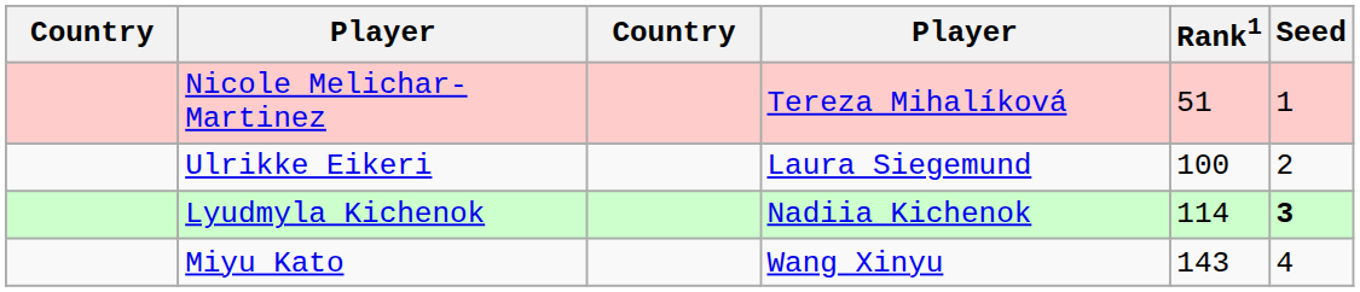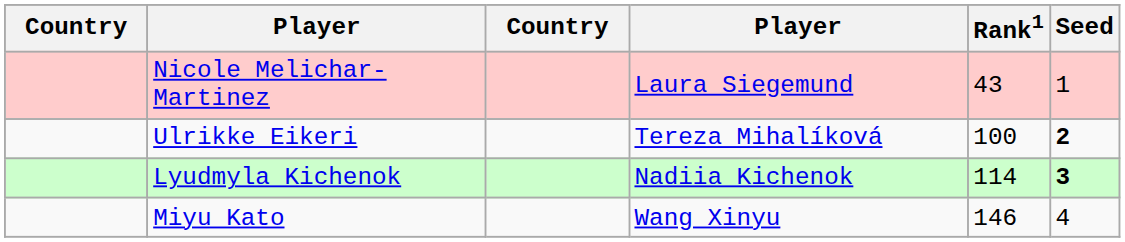Nicole Melichar-Martinez | column 4: Tereza Mihalíková -> Laura Siegemund
Nicole Melichar-Martinez | Rank1: 51 -> 43
Ulrikke Eikeri | column 4: Laura Siegemund -> Tereza Mihalíková
Ulrikke Eikeri | Seed: normal -> bold
Miyu Kato | Rank1: 143 -> 146
